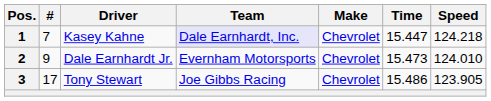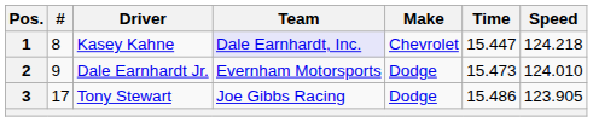1 | #: 7 -> 8
2 | Make: Chevrolet -> Dodge
3 | Make: Chevrolet -> Dodge
